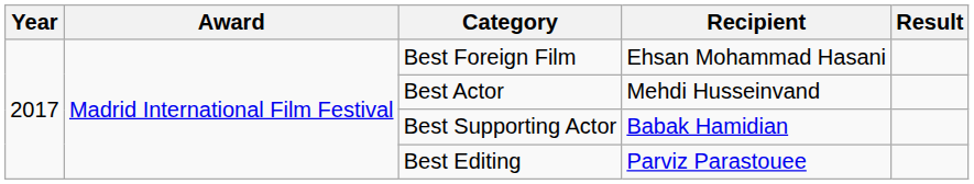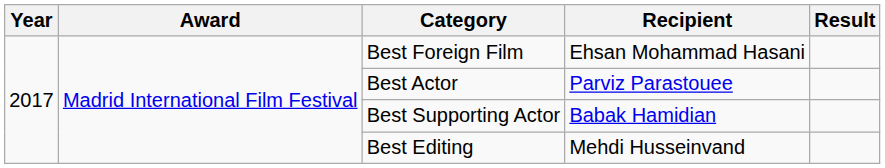Best Actor | Recipient: Mehdi Husseinvand -> Parviz Parastouee
Best Editing | Recipient: Parviz Parastouee -> Mehdi Husseinvand
